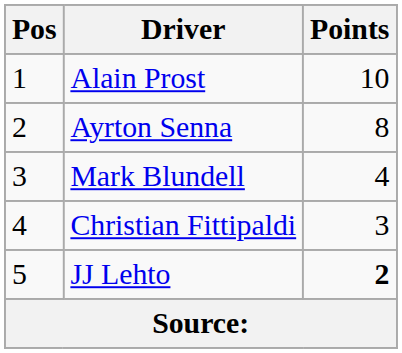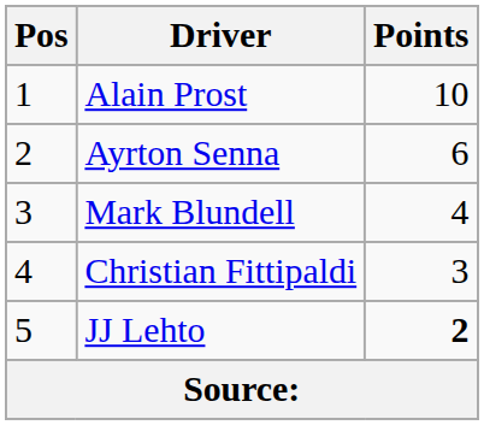Ayrton Senna | Points: 8 -> 6
